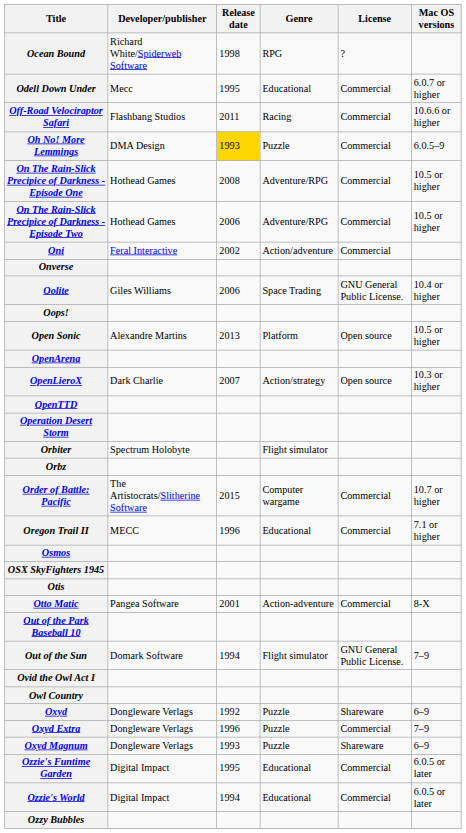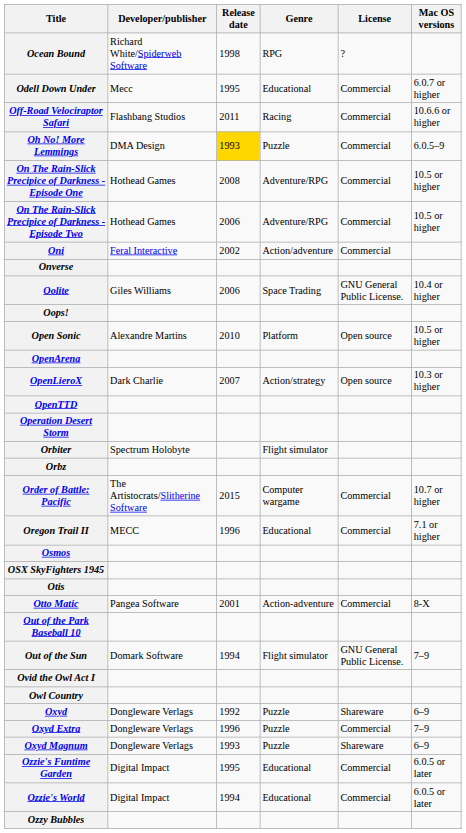Open Sonic | Release date: 2013 -> 2010
